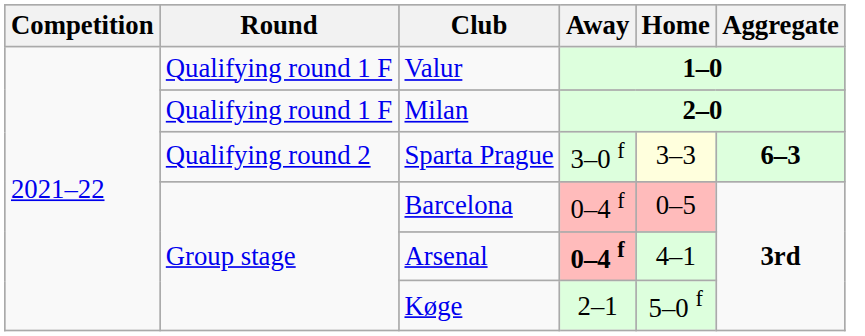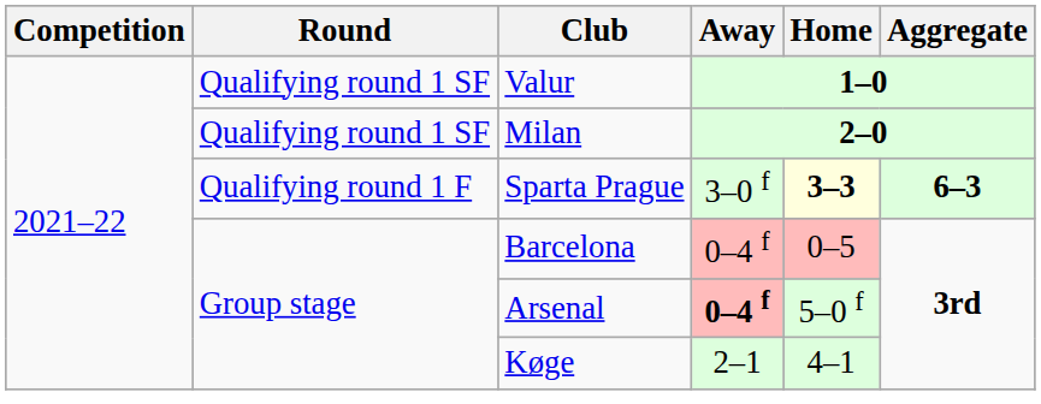Valur | Round: Qualifying round 1 F -> Qualifying round 1 SF
Milan | Round: Qualifying round 1 F -> Qualifying round 1 SF
Sparta Prague | Round: Qualifying round 2 -> Qualifying round 1 F
Sparta Prague | Home: normal -> bold
Arsenal | Home: 4–1 -> 5–0 f
Køge | Home: 5–0 f -> 4–1
